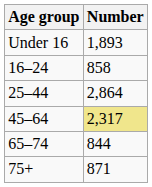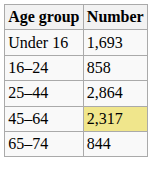Under 16 | Number: 1,893 -> 1,693
- row: 75+ | 871
